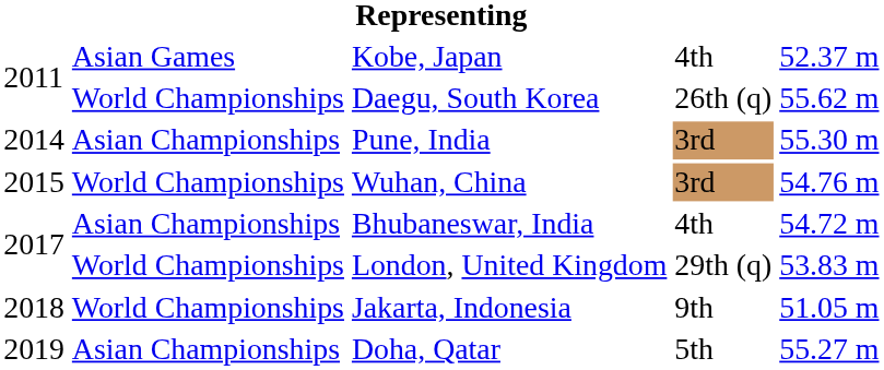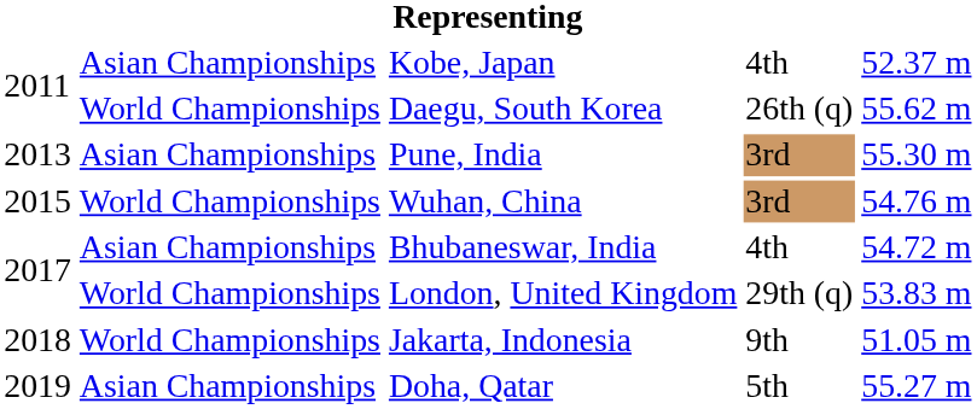Kobe, Japan | column 2: Asian Games -> Asian Championships
Pune, India | column 1: 2014 -> 2013
